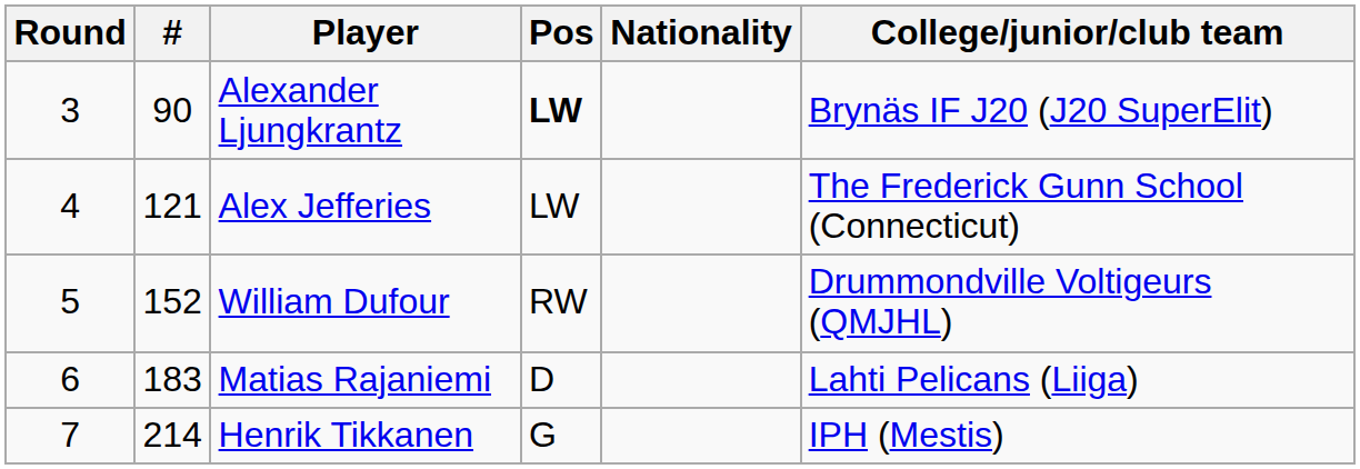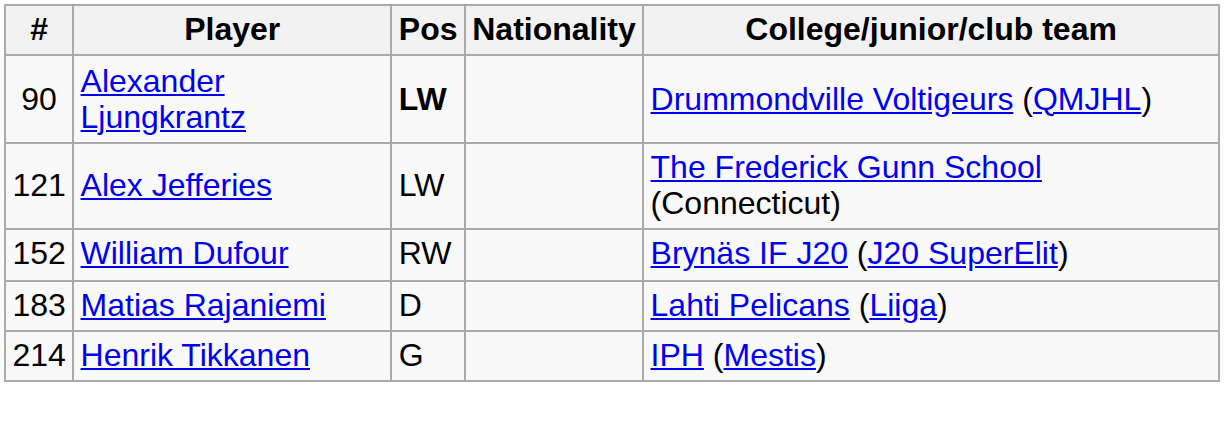- column: Round | 3 | 4 | 5 | 6 | 7
Alexander Ljungkrantz | College/junior/club team: Brynäs IF J20 (J20 SuperElit) -> Drummondville Voltigeurs (QMJHL)
William Dufour | College/junior/club team: Drummondville Voltigeurs (QMJHL) -> Brynäs IF J20 (J20 SuperElit)
